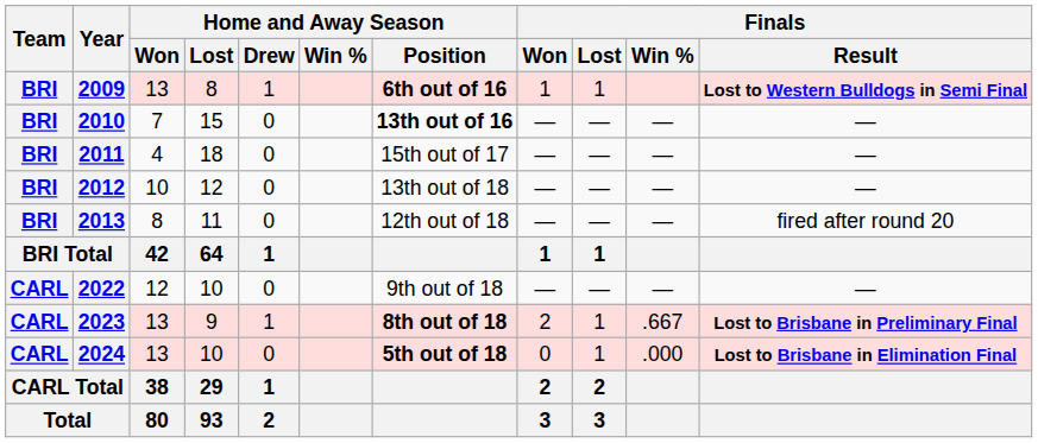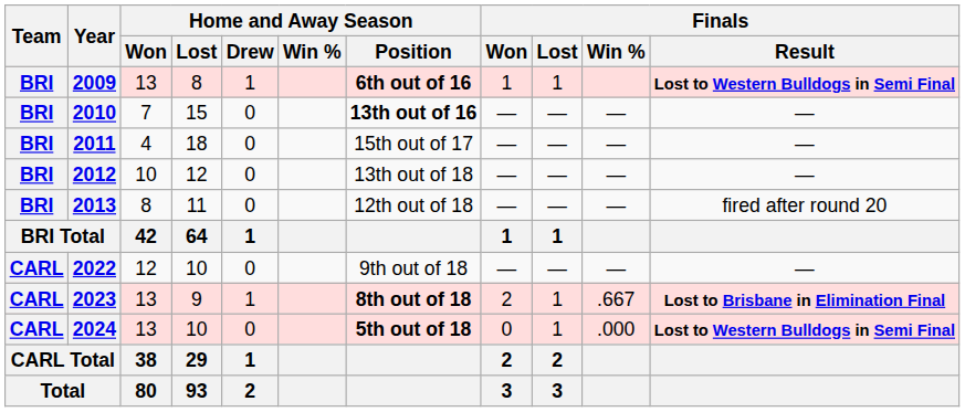2023 | Finals / Result: Lost to Brisbane in Preliminary Final -> Lost to Brisbane in Elimination Final
2024 | Finals / Result: Lost to Brisbane in Elimination Final -> Lost to Western Bulldogs in Semi Final
